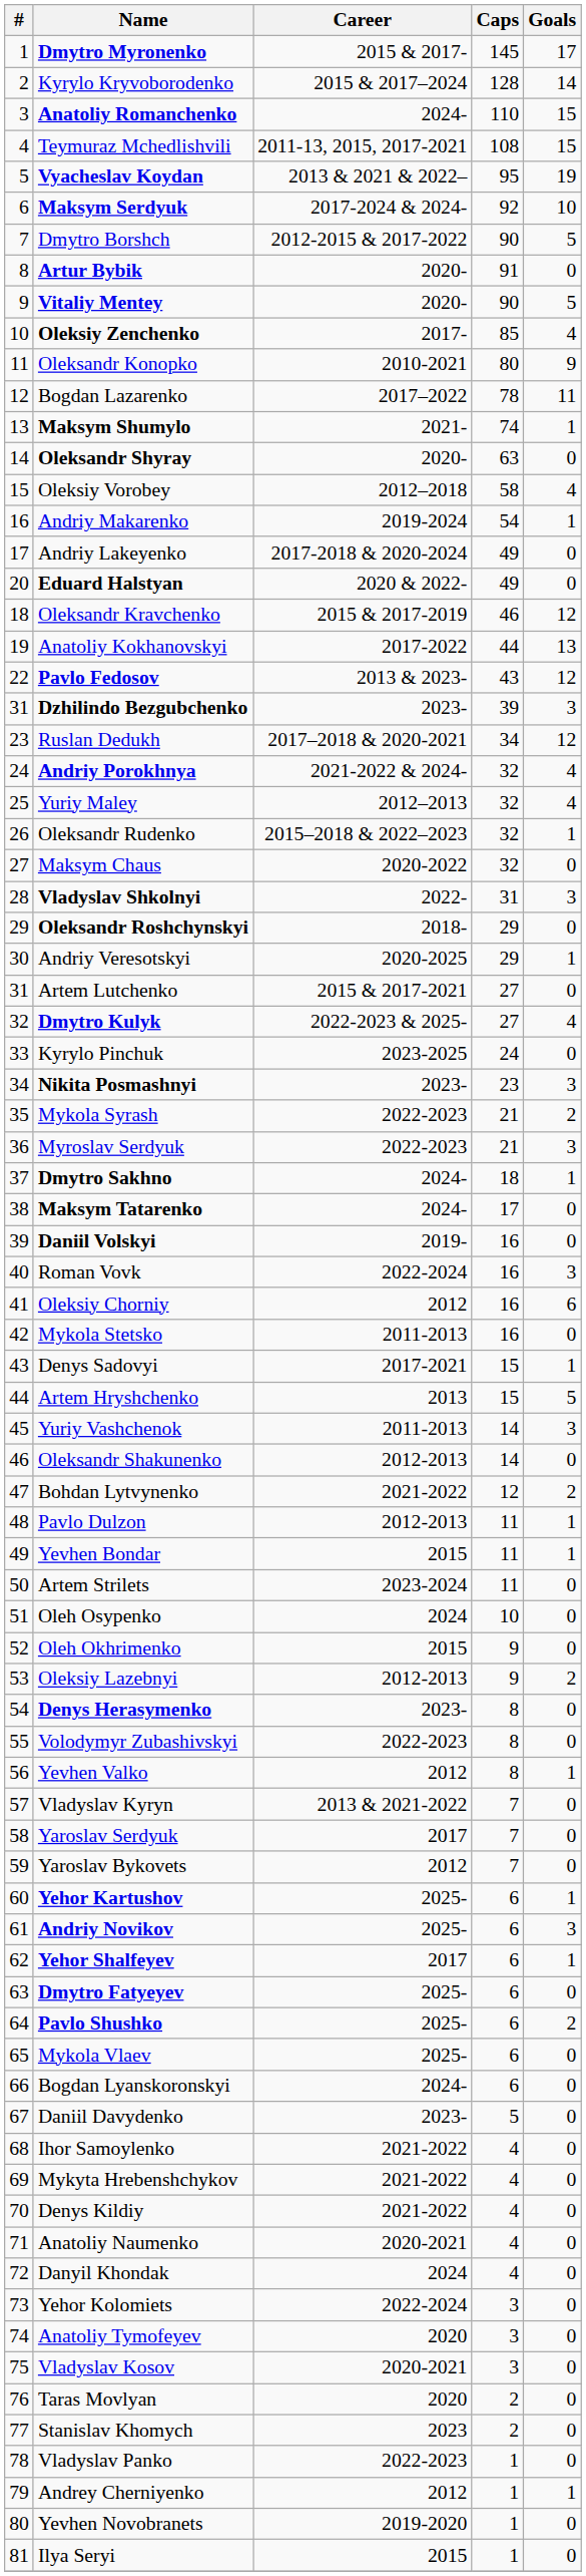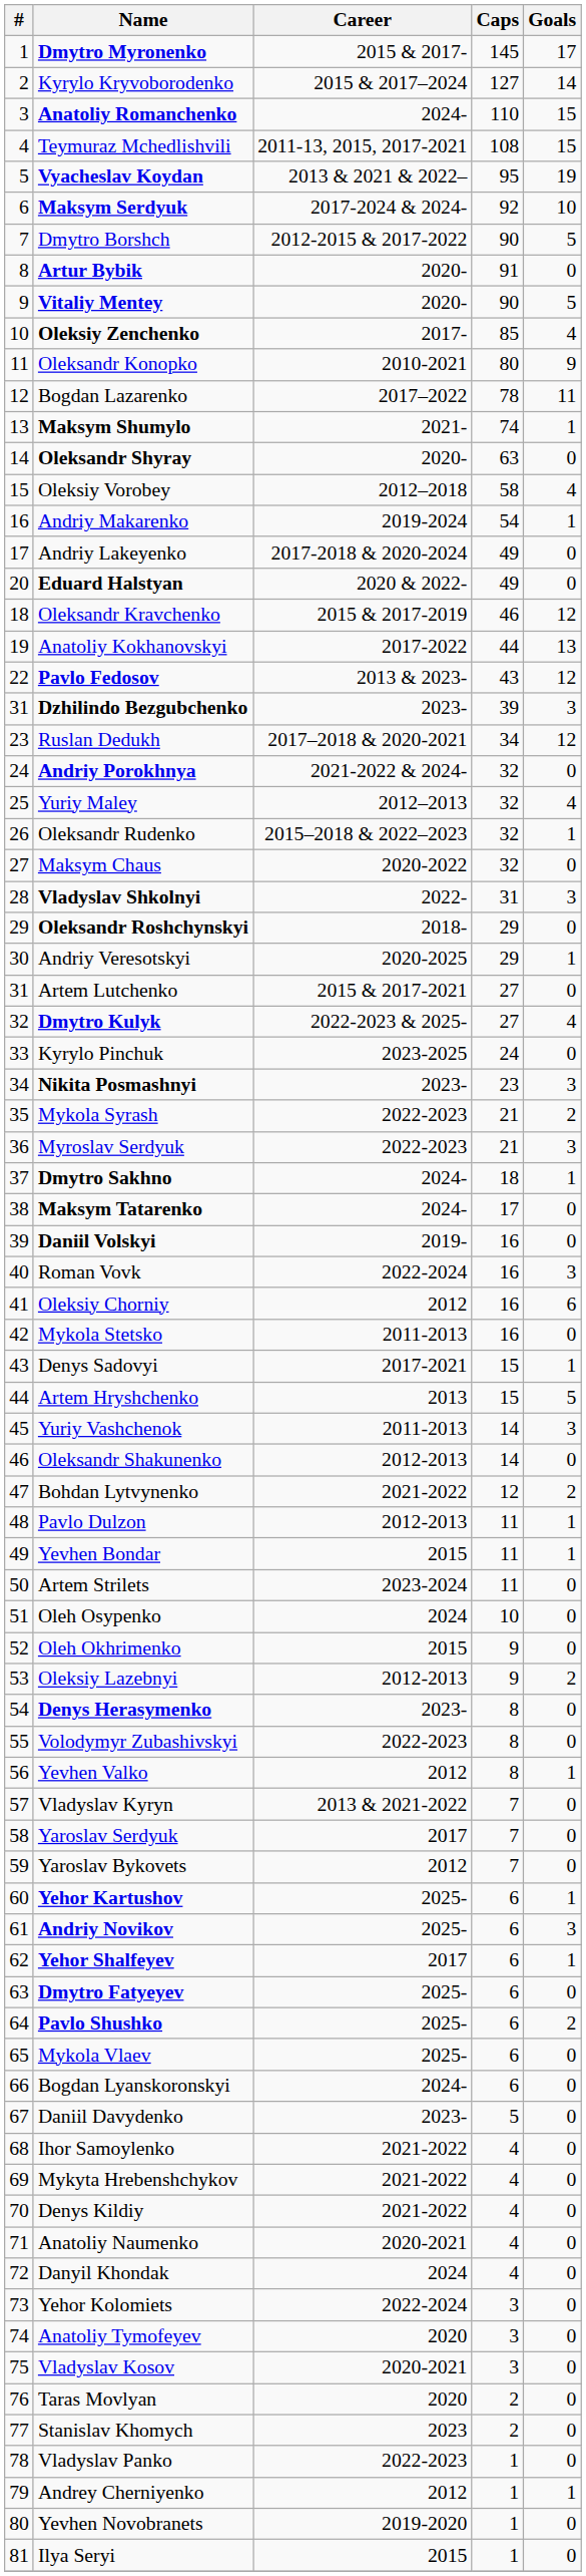Kyrylo Kryvoborodenko | Caps: 128 -> 127
Andriy Porokhnya | Goals: 4 -> 0
